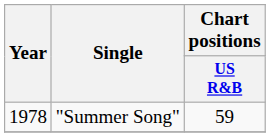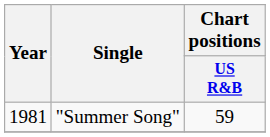"Summer Song" | Year: 1978 -> 1981
